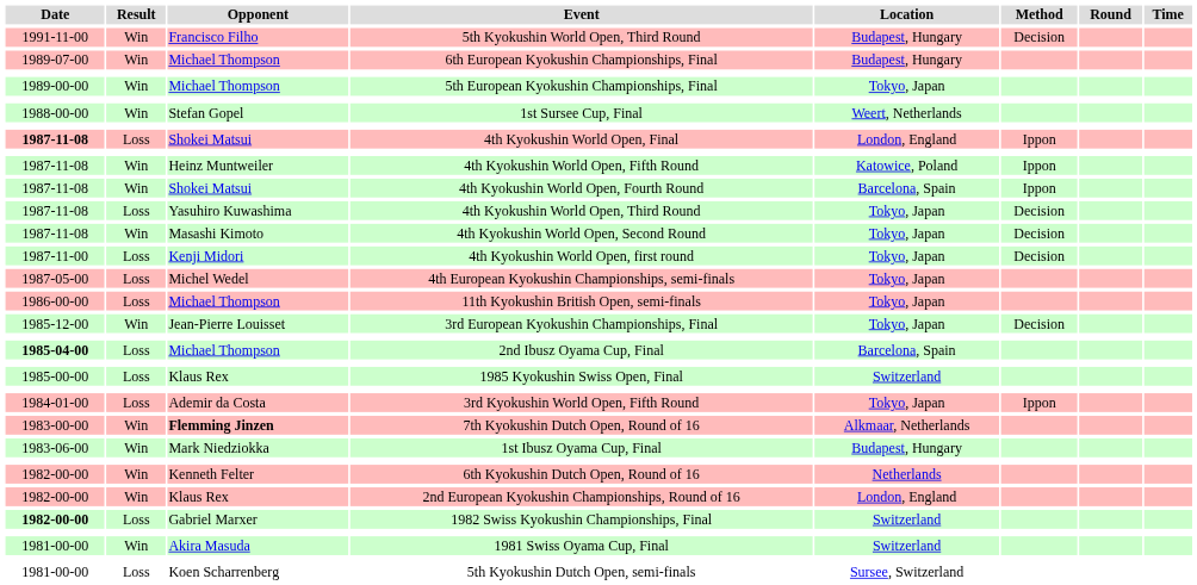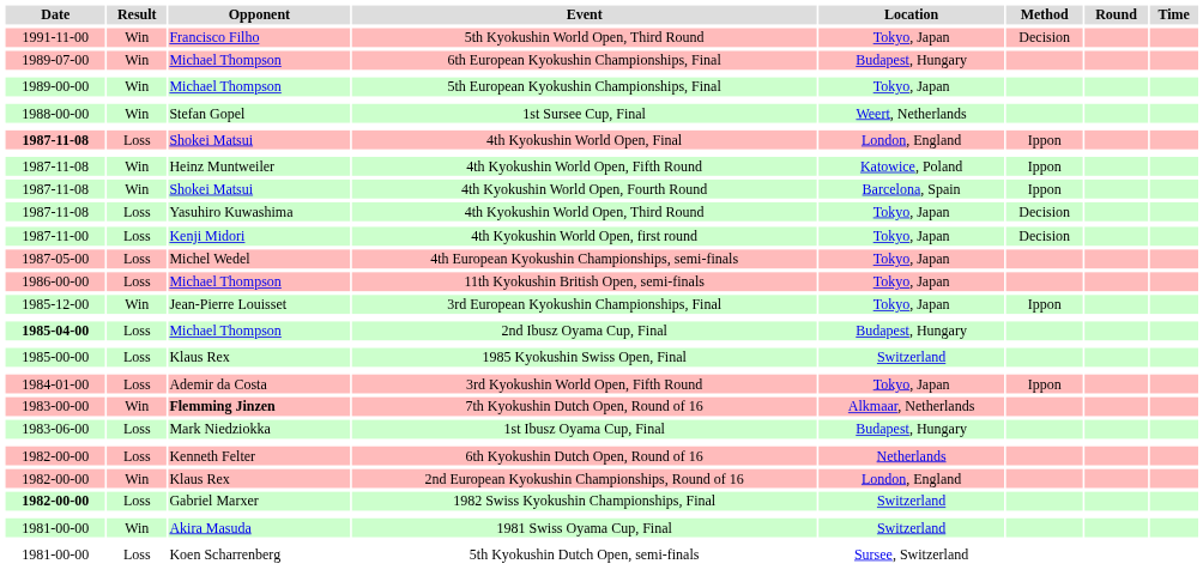5th Kyokushin World Open, Third Round | Location: Budapest, Hungary -> Tokyo, Japan
- row: 1987-11-08 | Win | Masashi Kimoto | 4th Kyokushin World Open, Second Round | Tokyo, Japan | Decision
3rd European Kyokushin Championships, Final | Method: Decision -> Ippon
2nd Ibusz Oyama Cup, Final | Location: Barcelona, Spain -> Budapest, Hungary
1st Ibusz Oyama Cup, Final | Result: Win -> Loss
6th Kyokushin Dutch Open, Round of 16 | Result: Win -> Loss
